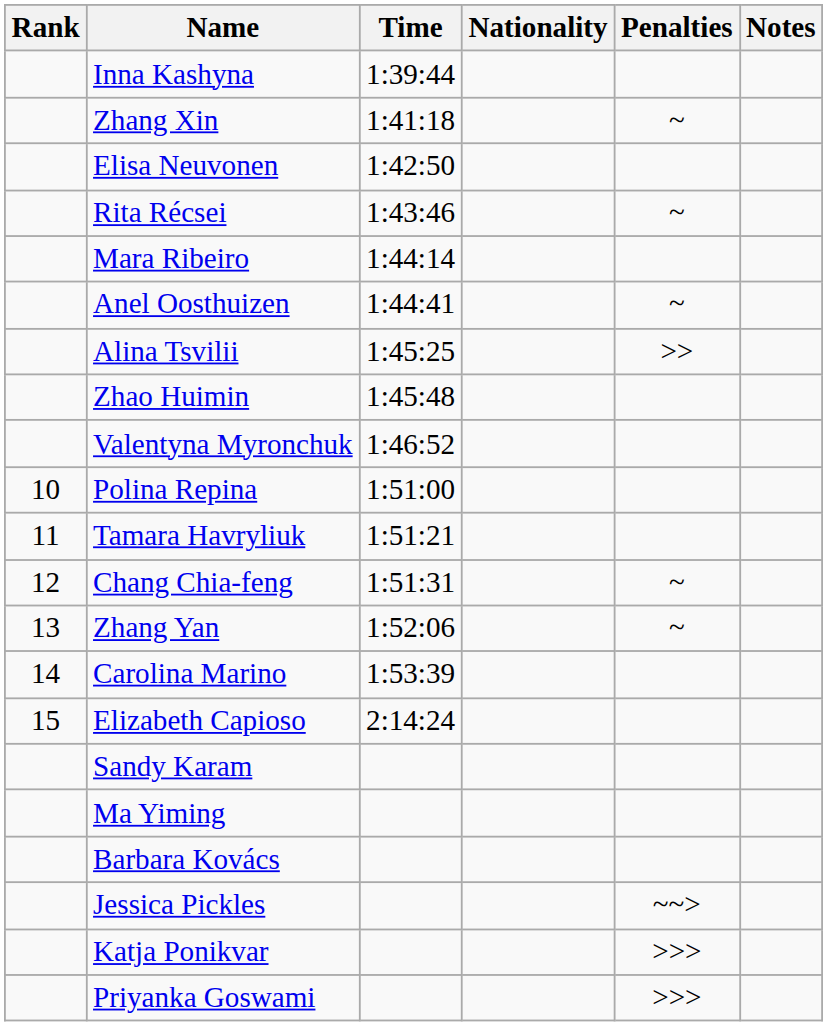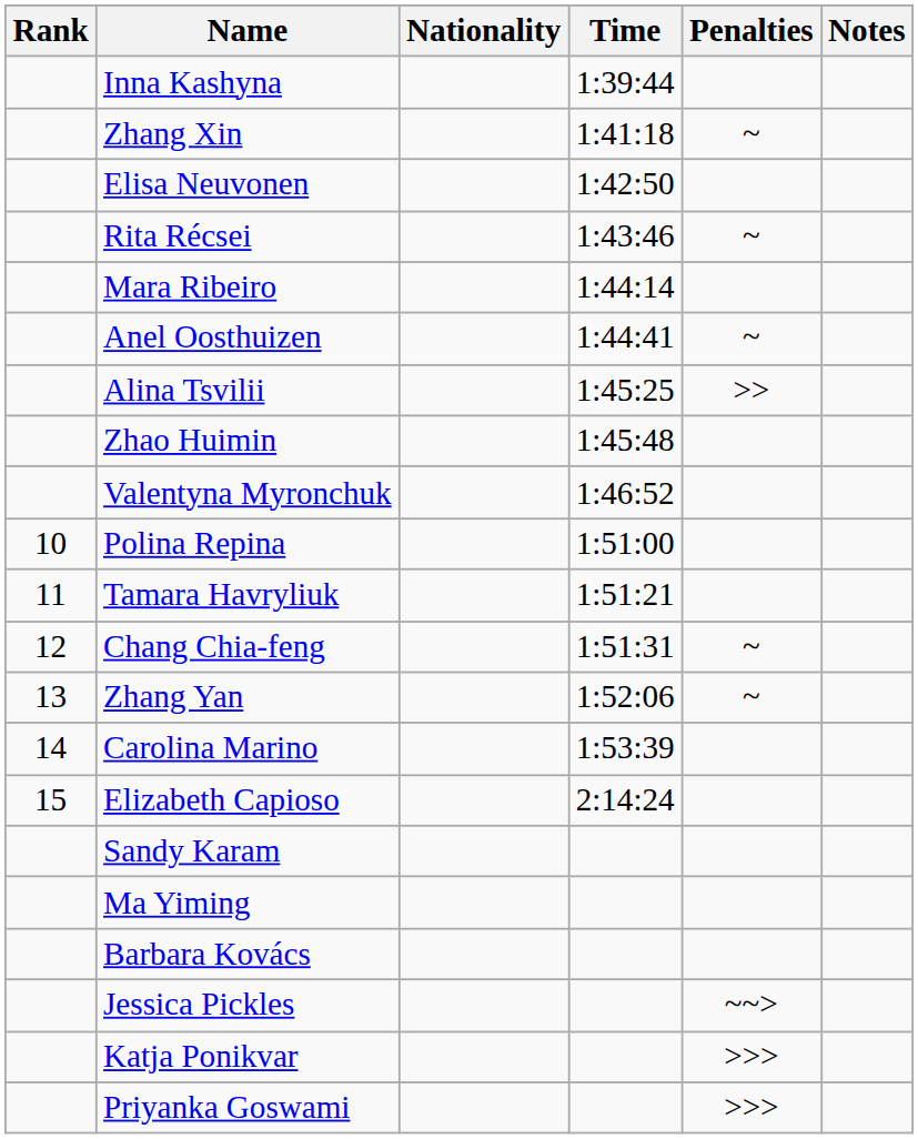columns swapped: Nationality <-> Time
